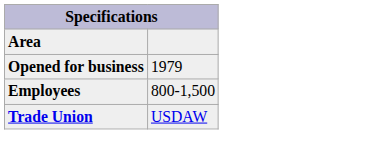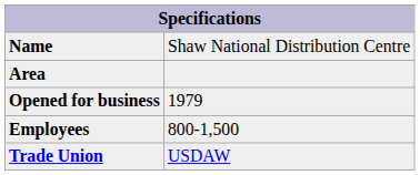+ row: Name | Shaw National Distribution Centre
